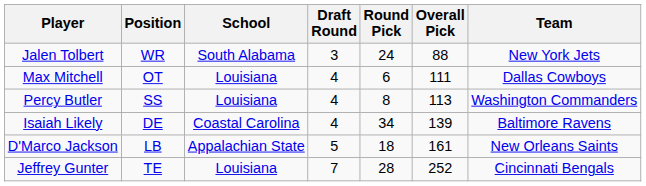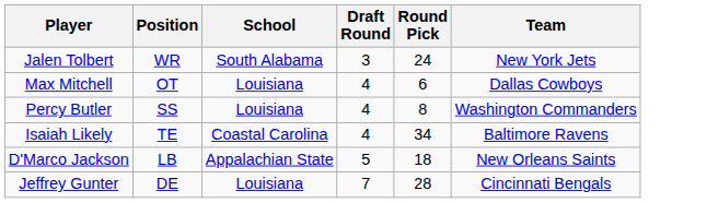- column: Overall Pick | 88 | 111 | 113 | 139 | 161 | 252
Isaiah Likely | Position: DE -> TE
Jeffrey Gunter | Position: TE -> DE
